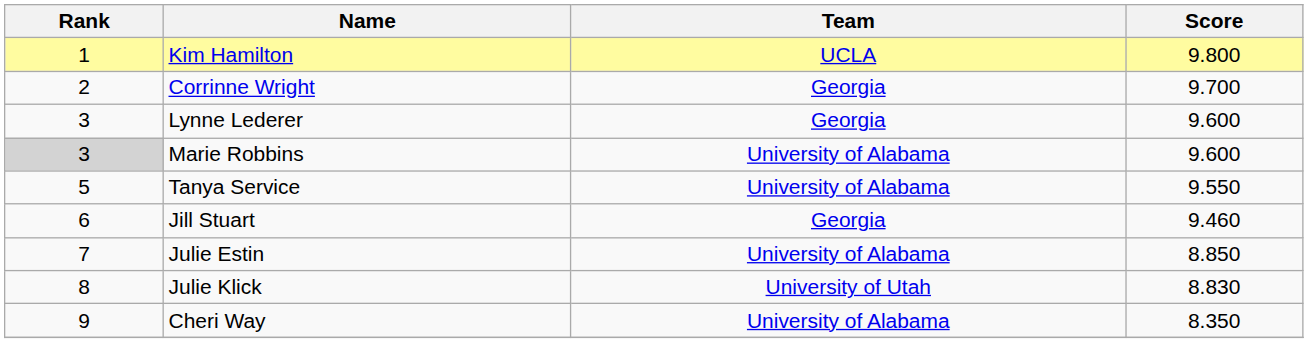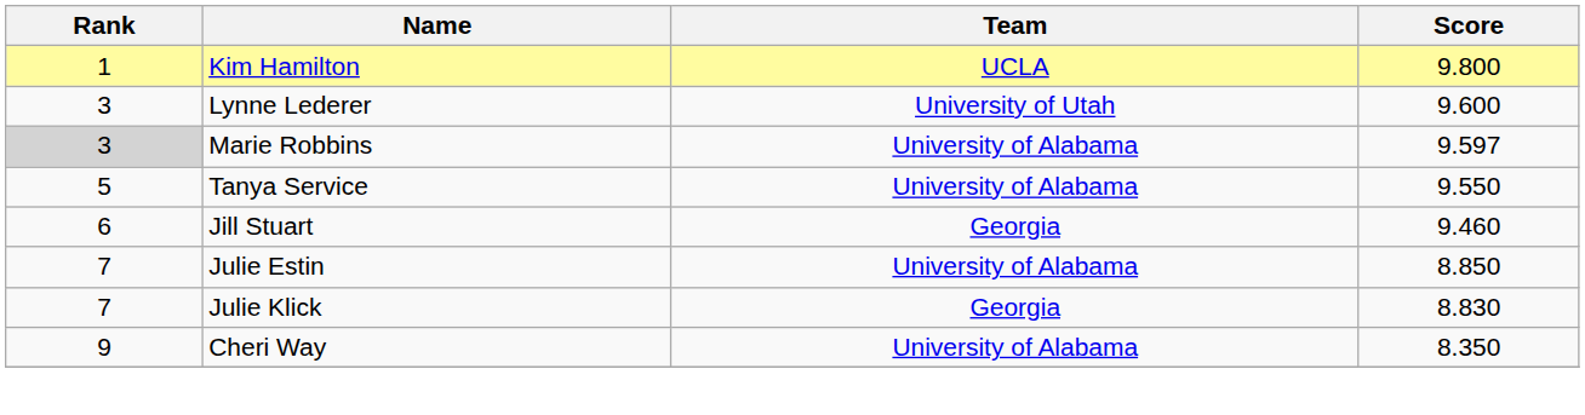- row: 2 | Corrinne Wright | Georgia | 9.700
Lynne Lederer | Team: Georgia -> University of Utah
Marie Robbins | Score: 9.600 -> 9.597
Julie Klick | Rank: 8 -> 7
Julie Klick | Team: University of Utah -> Georgia
